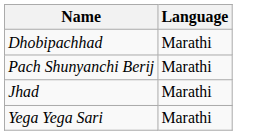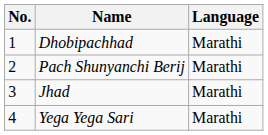+ column: No. | 1 | 2 | 3 | 4
